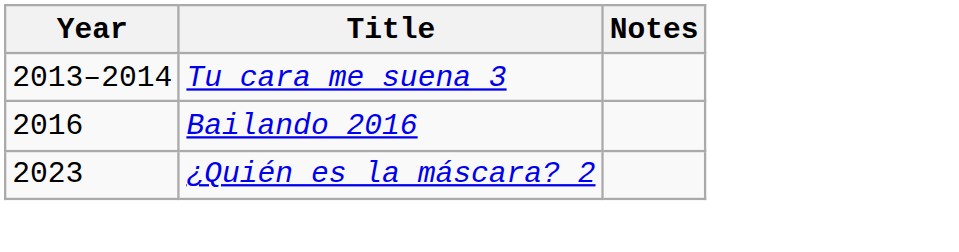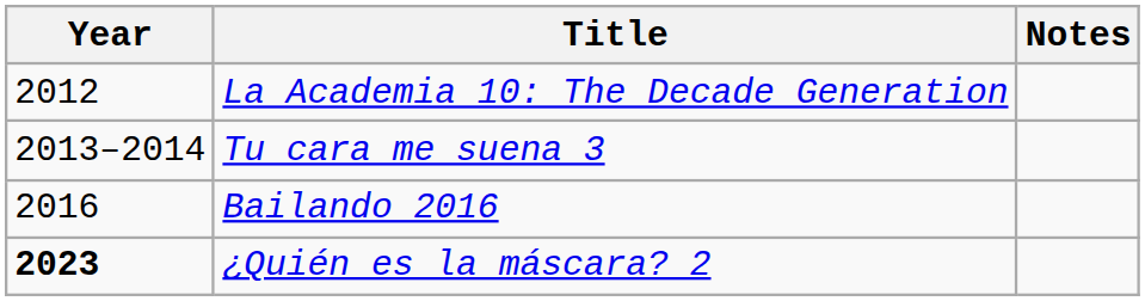+ row: 2012 | La Academia 10: The Decade Generation
¿Quién es la máscara? 2 | Year: normal -> bold
